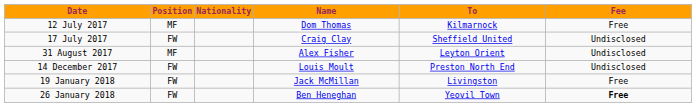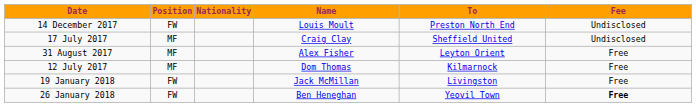rows swapped: 12 July 2017 <-> 14 December 2017
17 July 2017 | Position: FW -> MF
31 August 2017 | Fee: Undisclosed -> Free
